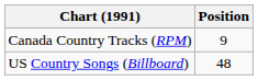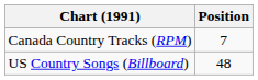Canada Country Tracks (RPM) | Position: 9 -> 7
